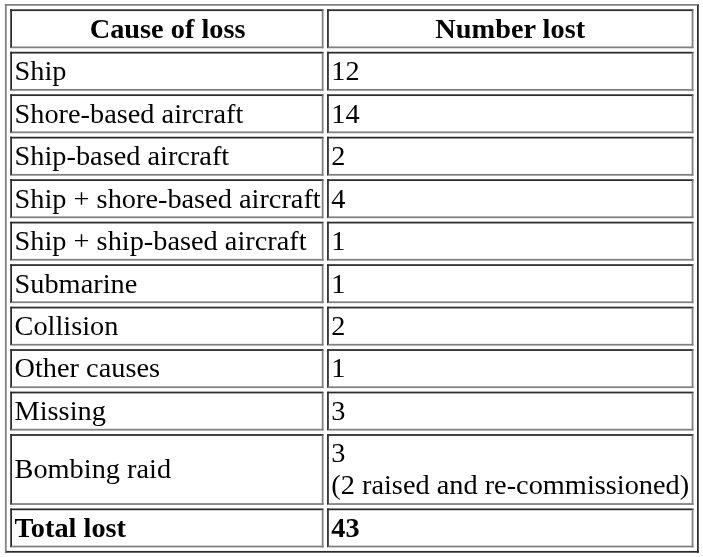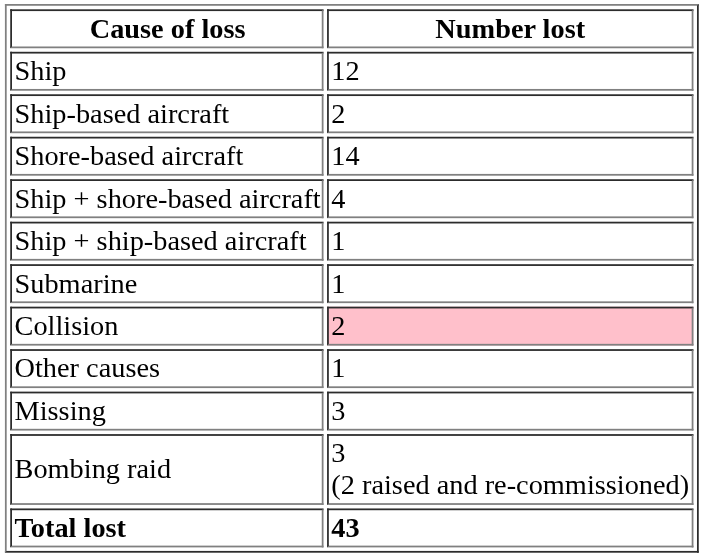rows swapped: Shore-based aircraft <-> Ship-based aircraft
Collision | Number lost: no background -> pink background
